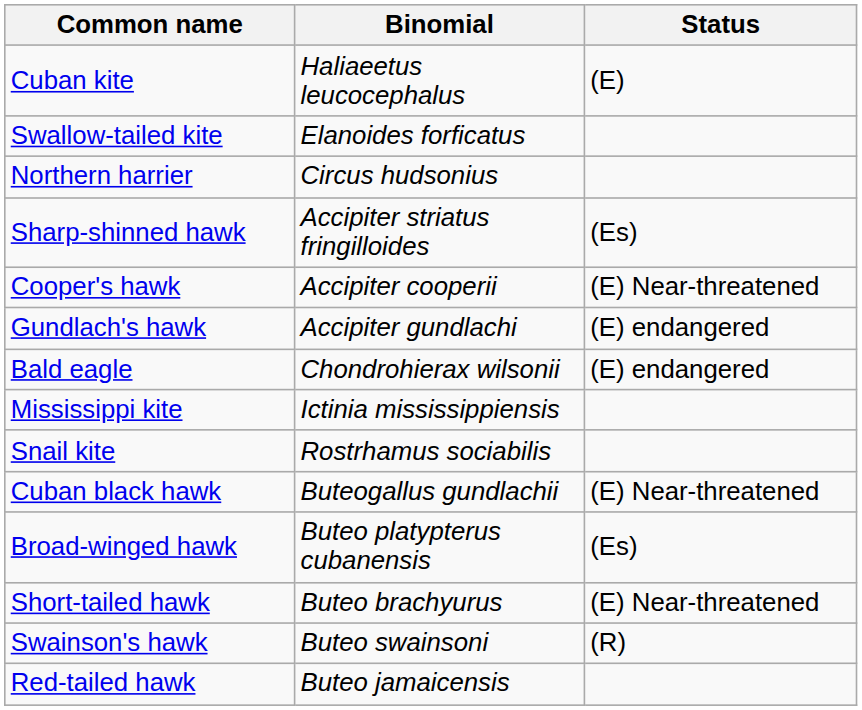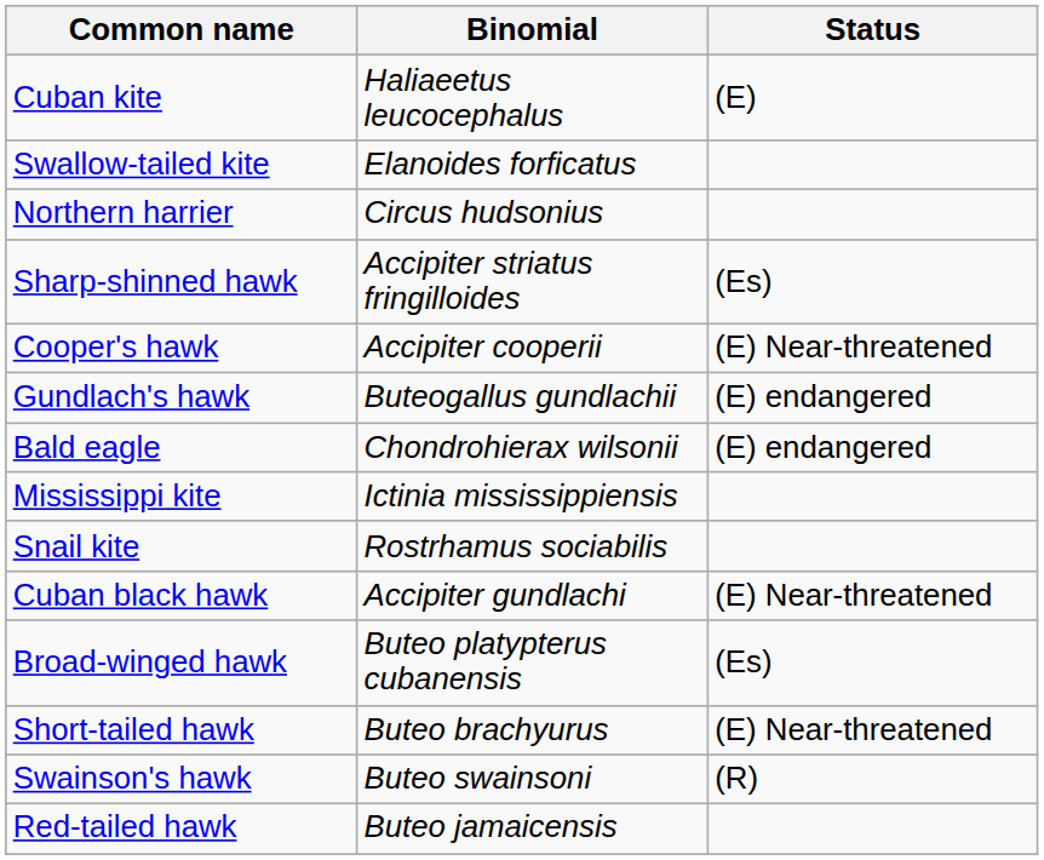Gundlach's hawk | Binomial: Accipiter gundlachi -> Buteogallus gundlachii
Cuban black hawk | Binomial: Buteogallus gundlachii -> Accipiter gundlachi
